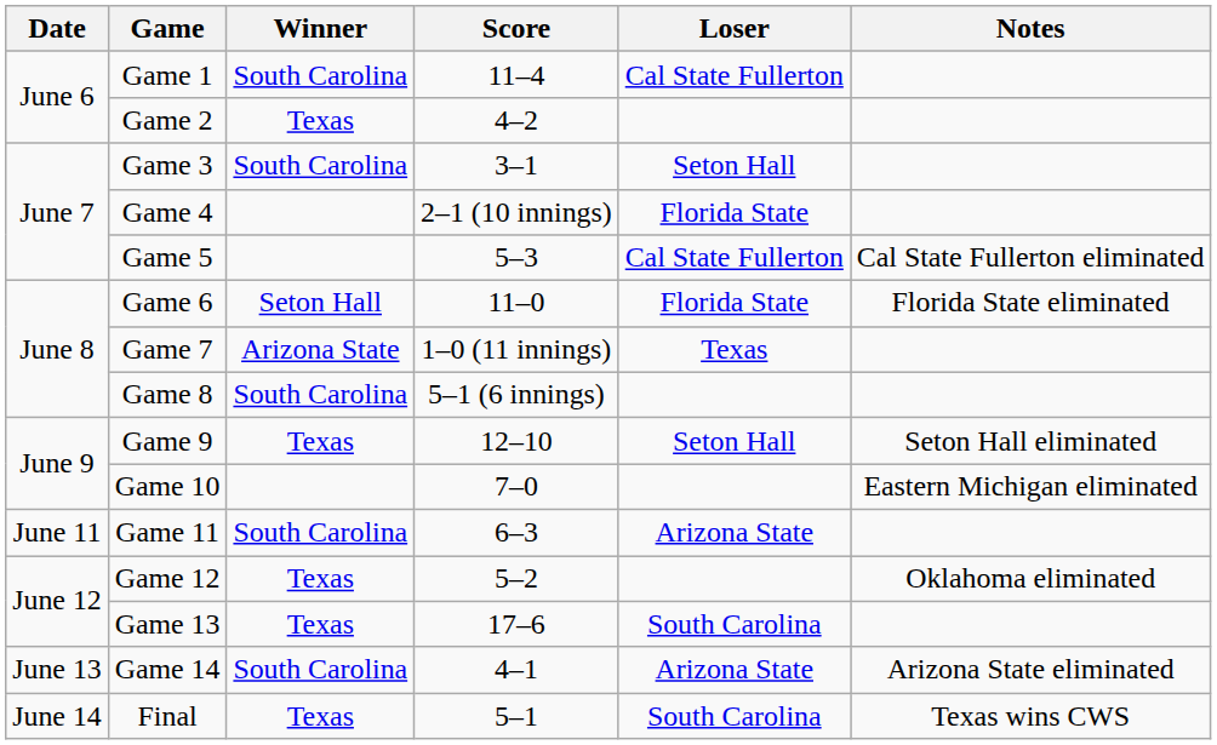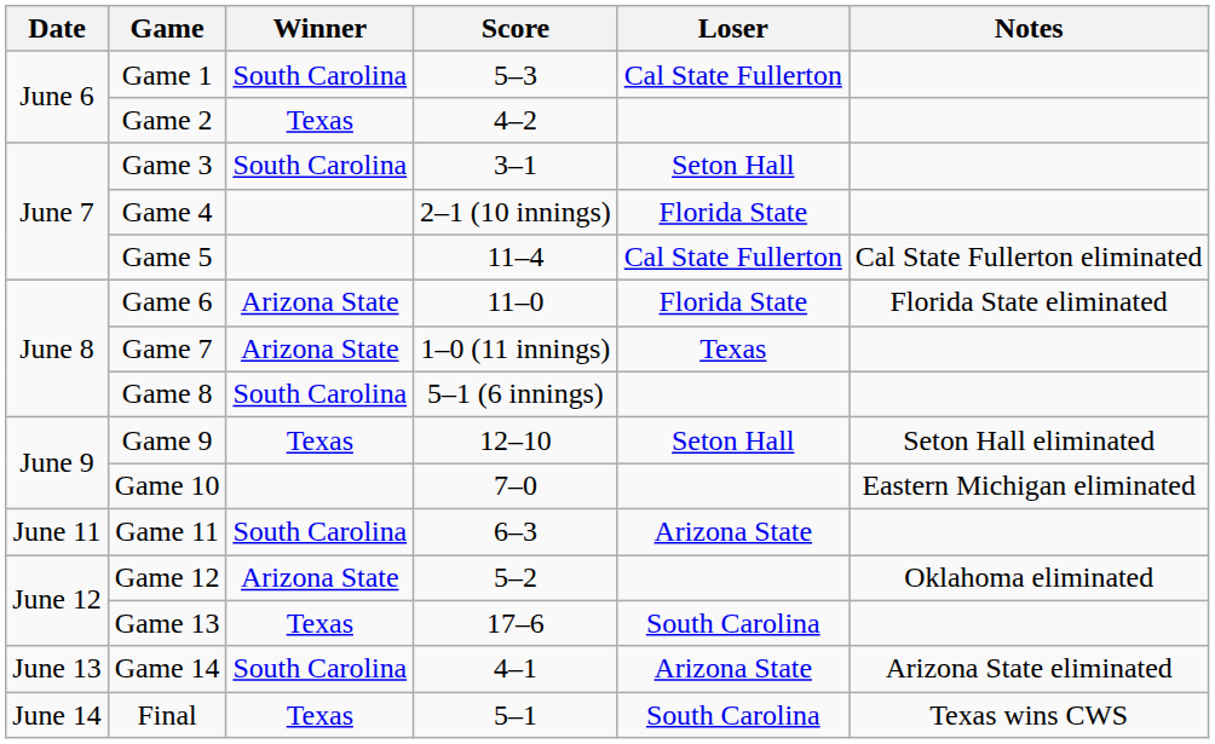Game 1 | Score: 11–4 -> 5–3
Game 5 | Score: 5–3 -> 11–4
Game 6 | Winner: Seton Hall -> Arizona State
Game 12 | Winner: Texas -> Arizona State
